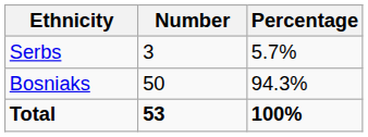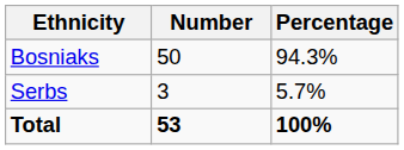rows swapped: Bosniaks <-> Serbs
